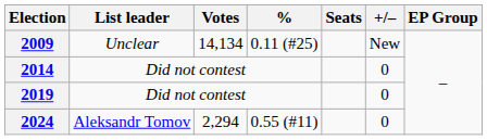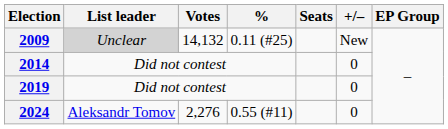2009 | List leader: no background -> lightgrey background
2009 | Votes: 14,134 -> 14,132
2024 | Votes: 2,294 -> 2,276
